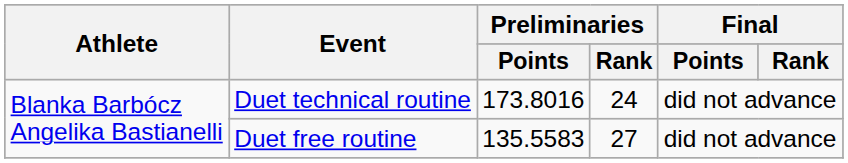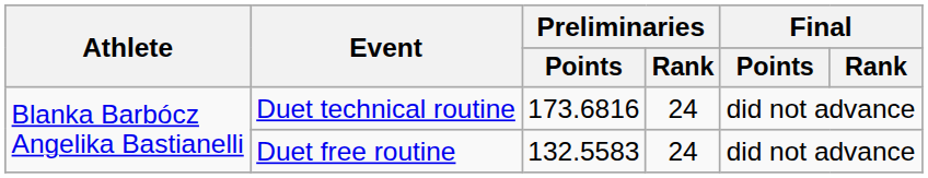Duet technical routine | Preliminaries / Points: 173.8016 -> 173.6816
Duet free routine | Preliminaries / Points: 135.5583 -> 132.5583
Duet free routine | Preliminaries / Rank: 27 -> 24
